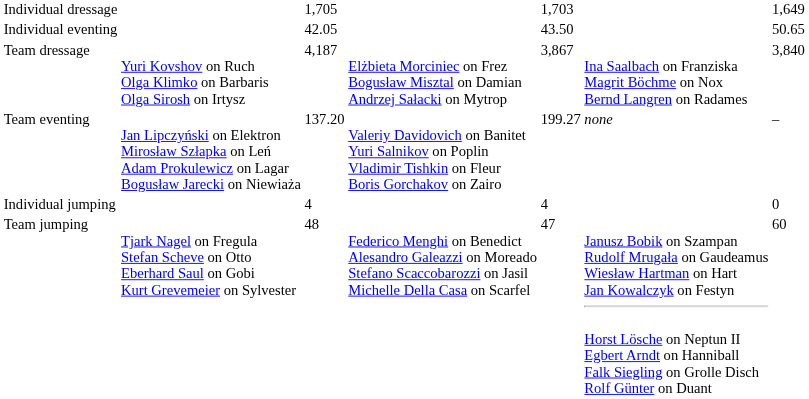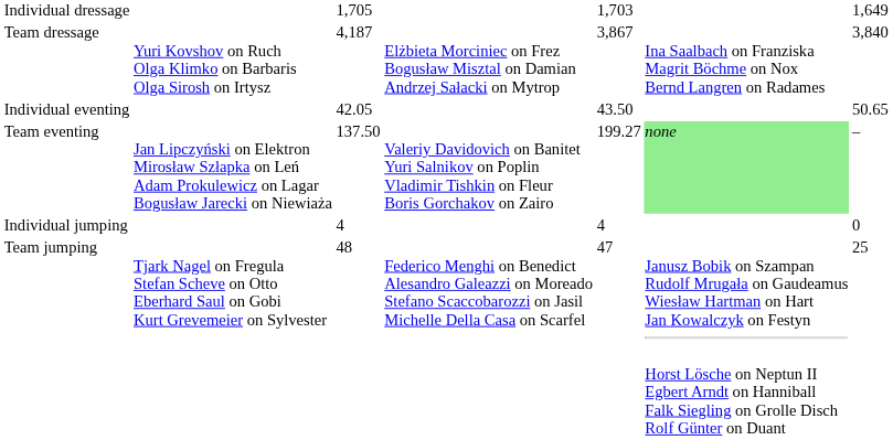rows swapped: Team dressage <-> Individual eventing
Team eventing | column 3: 137.20 -> 137.50
Team eventing | column 6: no background -> lightgreen background
Team jumping | column 7: 60 -> 25
